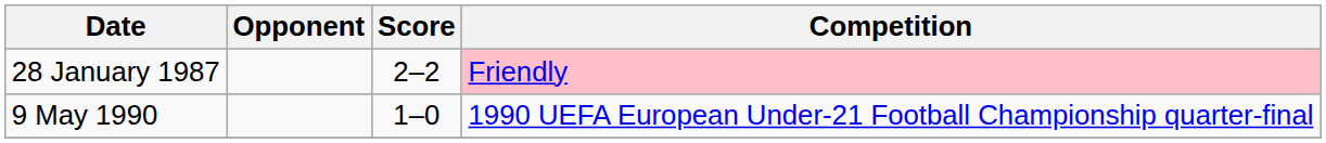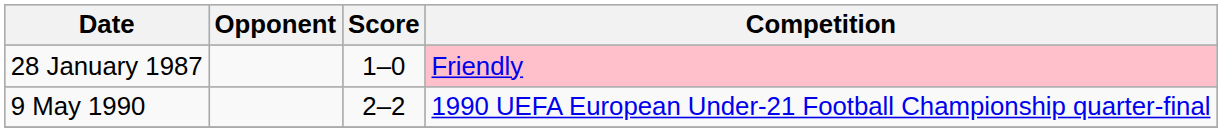28 January 1987 | Score: 2–2 -> 1–0
9 May 1990 | Score: 1–0 -> 2–2
